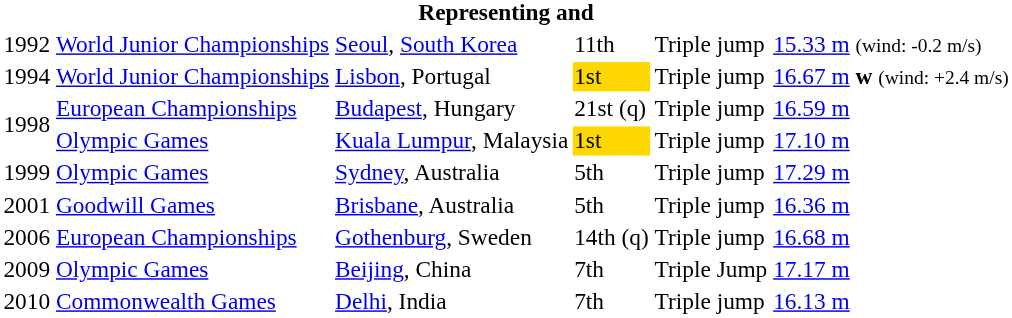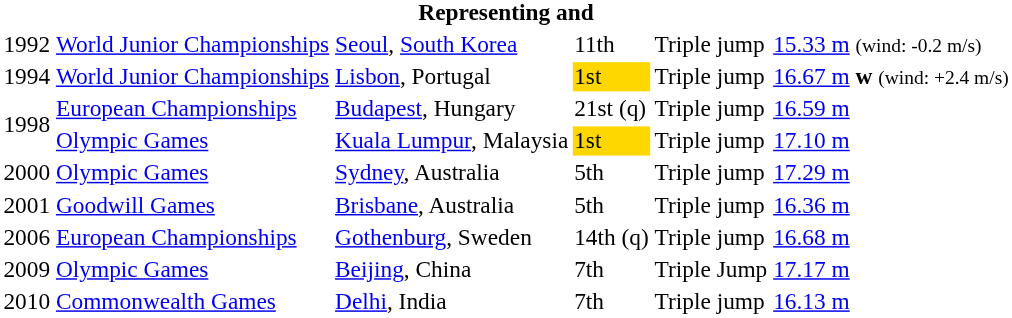Sydney, Australia | column 1: 1999 -> 2000
